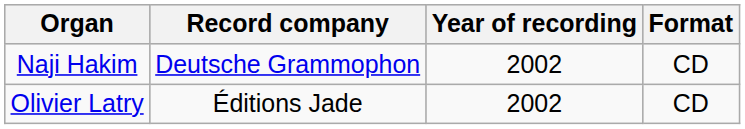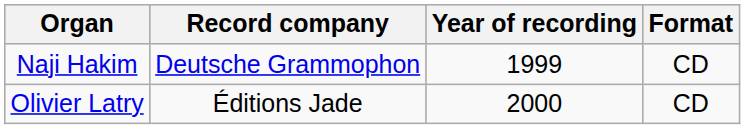Naji Hakim | Year of recording: 2002 -> 1999
Olivier Latry | Year of recording: 2002 -> 2000
